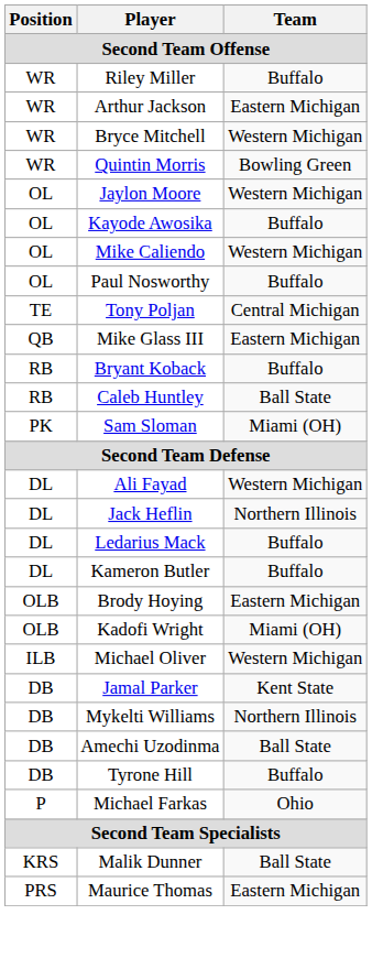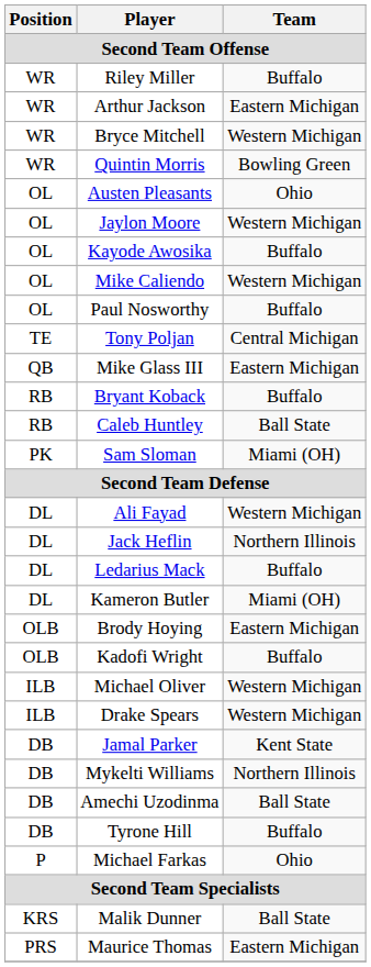+ row: OL | Austen Pleasants | Ohio
Kameron Butler | Team: Buffalo -> Miami (OH)
Kadofi Wright | Team: Miami (OH) -> Buffalo
+ row: ILB | Drake Spears | Western Michigan
